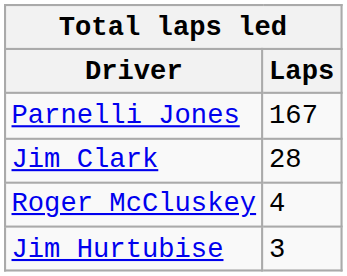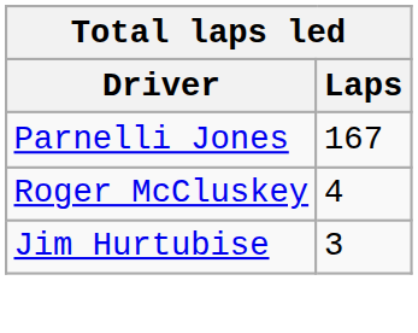- row: Jim Clark | 28
